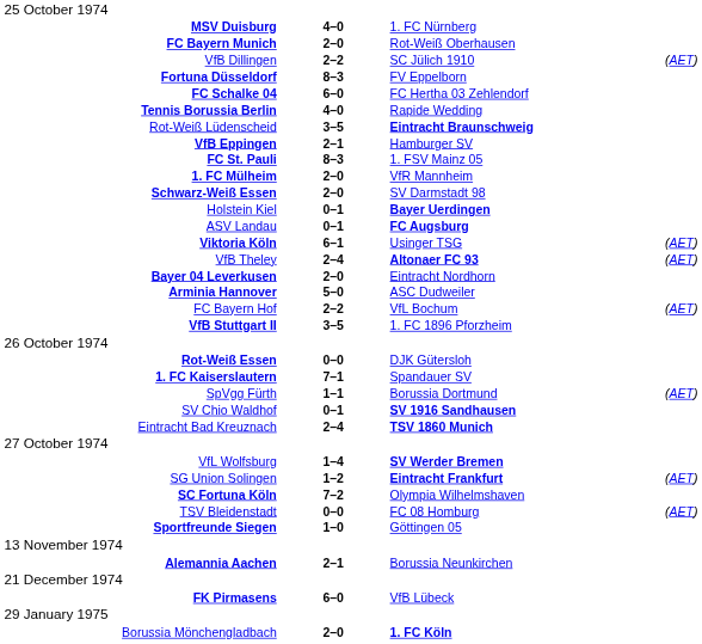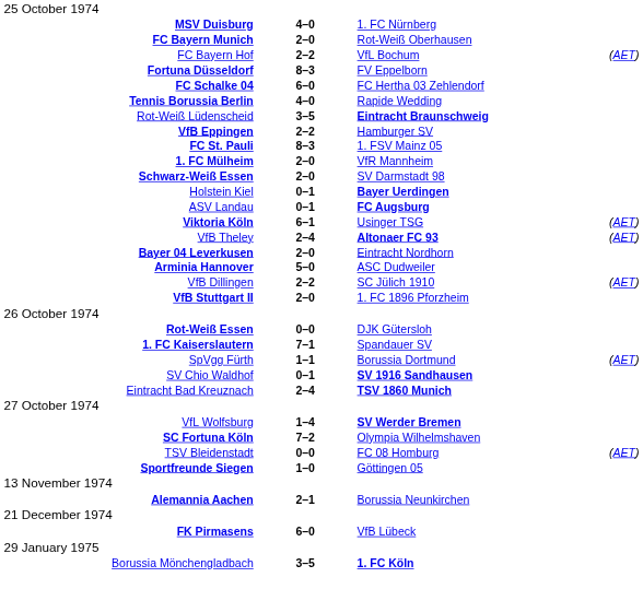rows swapped: FC Bayern Hof <-> VfB Dillingen
VfB Eppingen | column 2: 2–1 -> 2–2
VfB Stuttgart II | column 2: 3–5 -> 2–0
- row: SG Union Solingen | 1–2 | Eintracht Frankfurt | (AET)
Borussia Mönchengladbach | column 2: 2–0 -> 3–5
